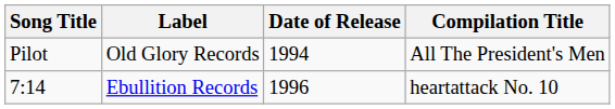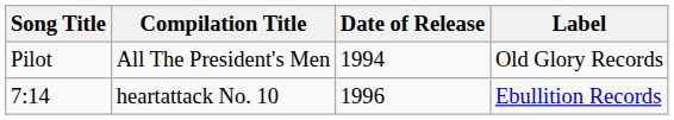columns swapped: Compilation Title <-> Label
